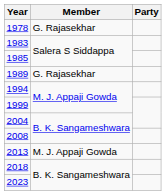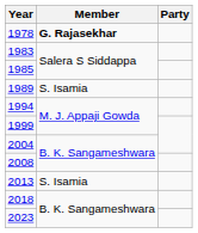1978 | Member: normal -> bold
1989 | Member: G. Rajasekhar -> S. Isamia
2013 | Member: M. J. Appaji Gowda -> S. Isamia
